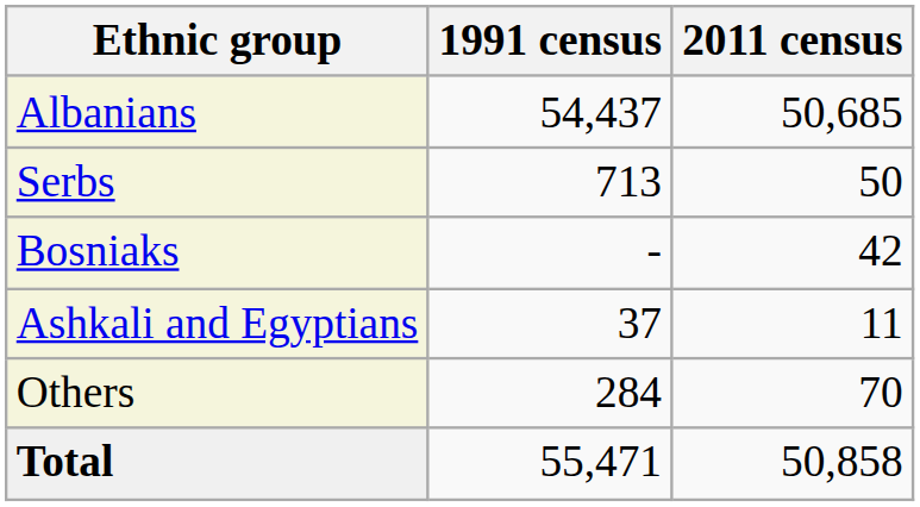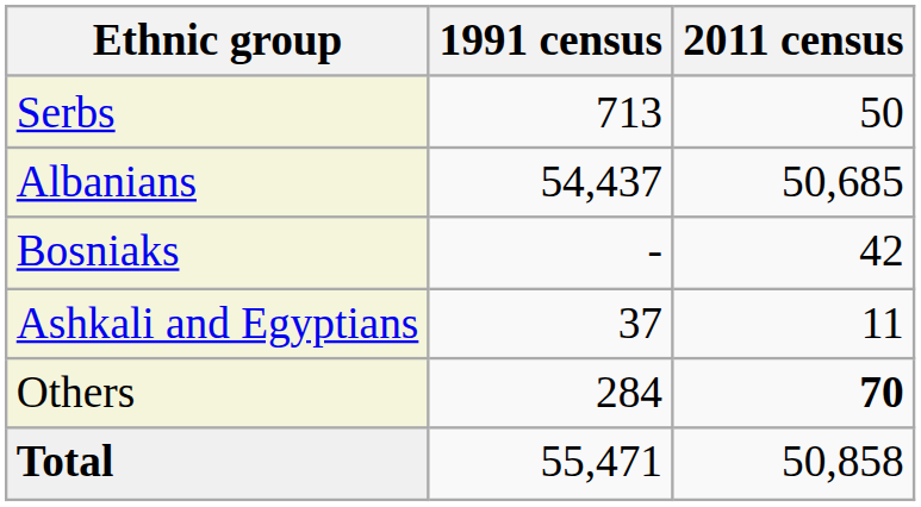rows swapped: Albanians <-> Serbs
Others | 2011 census: normal -> bold
